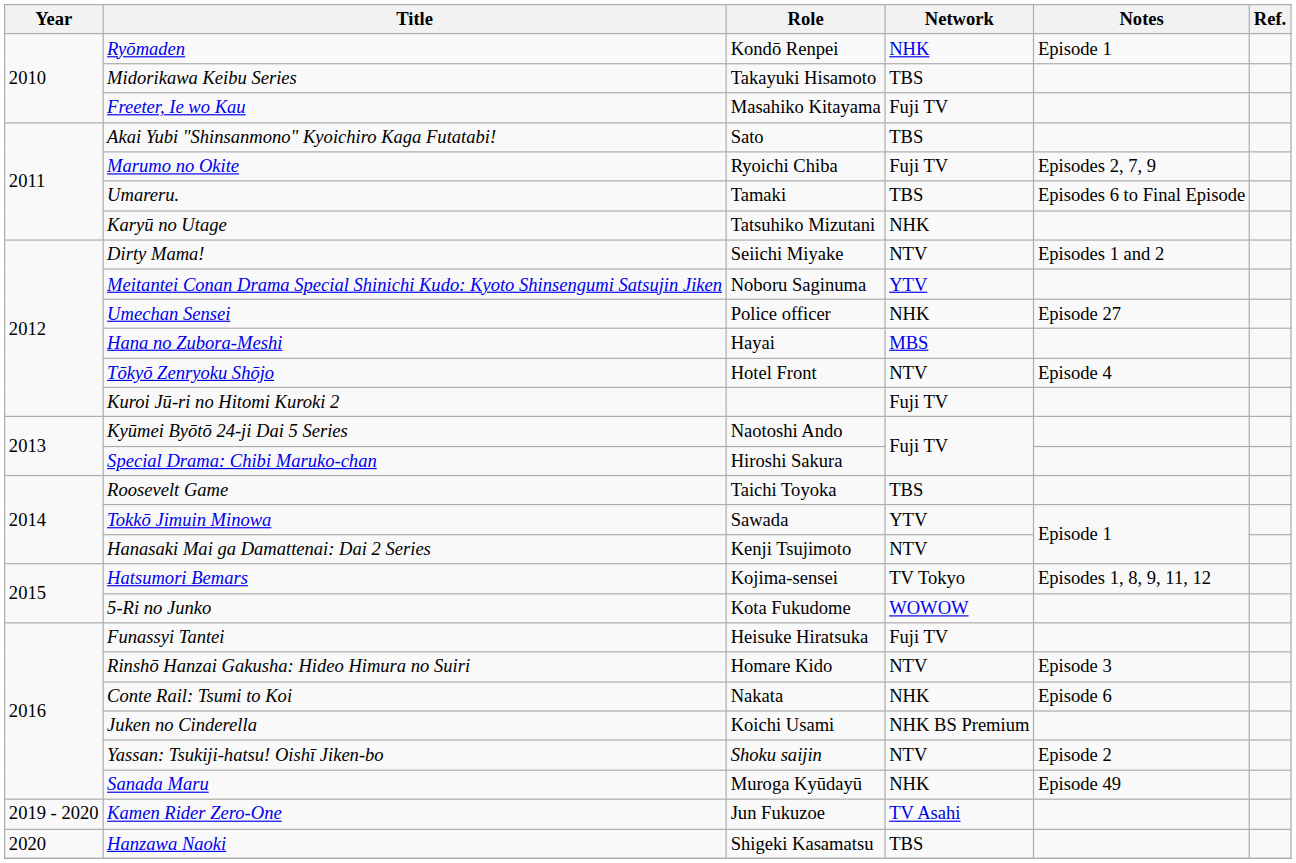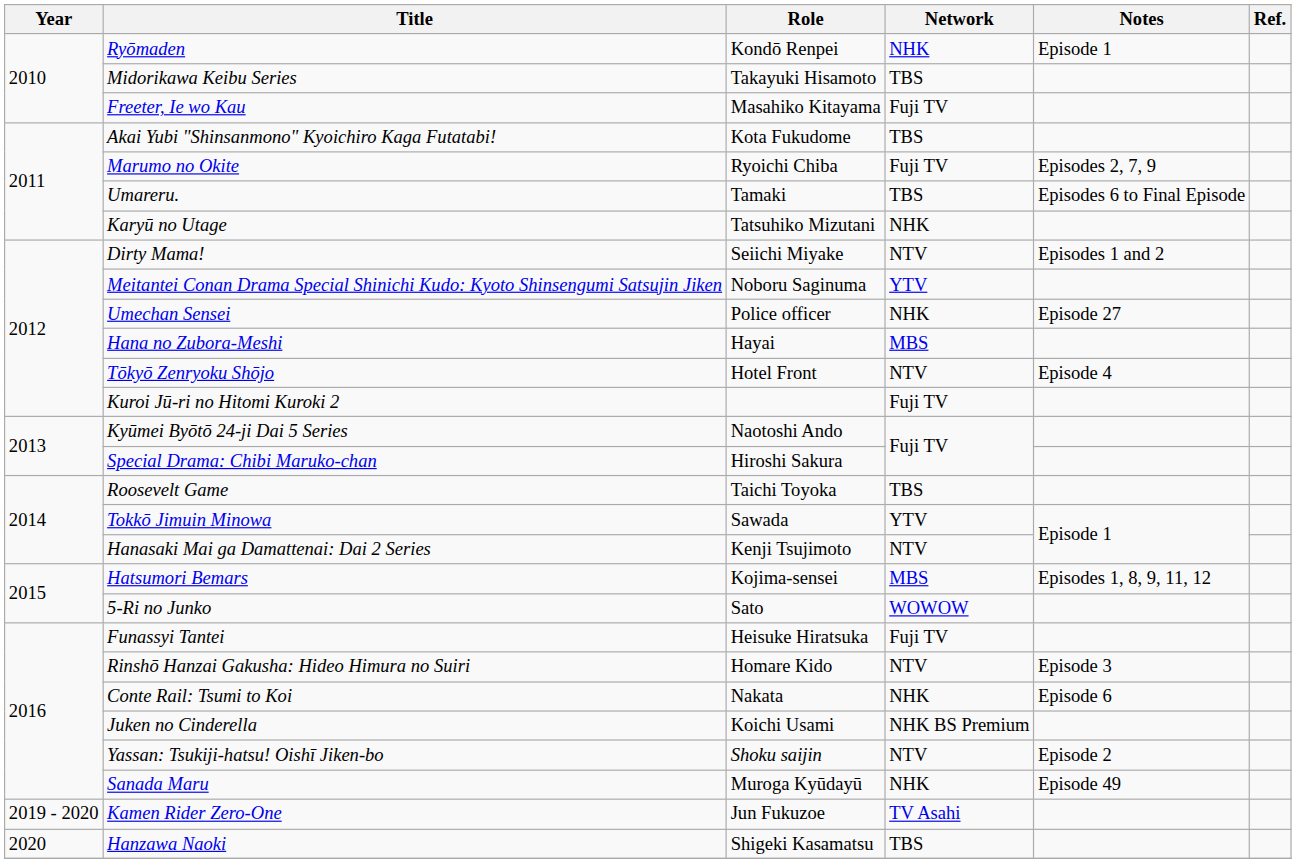Akai Yubi "Shinsanmono" Kyoichiro Kaga Futatabi! | Role: Sato -> Kota Fukudome
Hatsumori Bemars | Network: TV Tokyo -> MBS
5-Ri no Junko | Role: Kota Fukudome -> Sato
